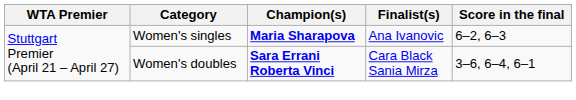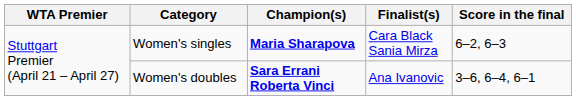Women's singles | Finalist(s): Ana Ivanovic -> Cara Black Sania Mirza
Women's doubles | Finalist(s): Cara Black Sania Mirza -> Ana Ivanovic
